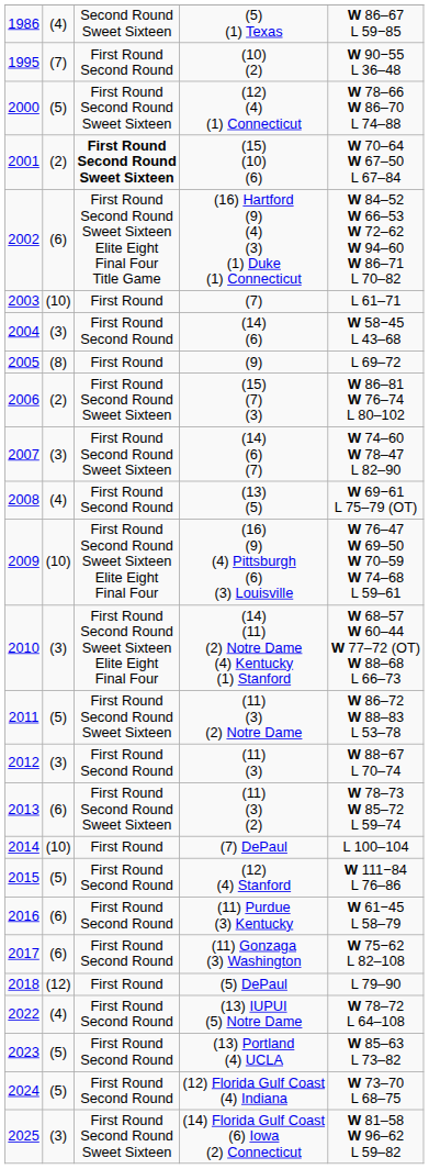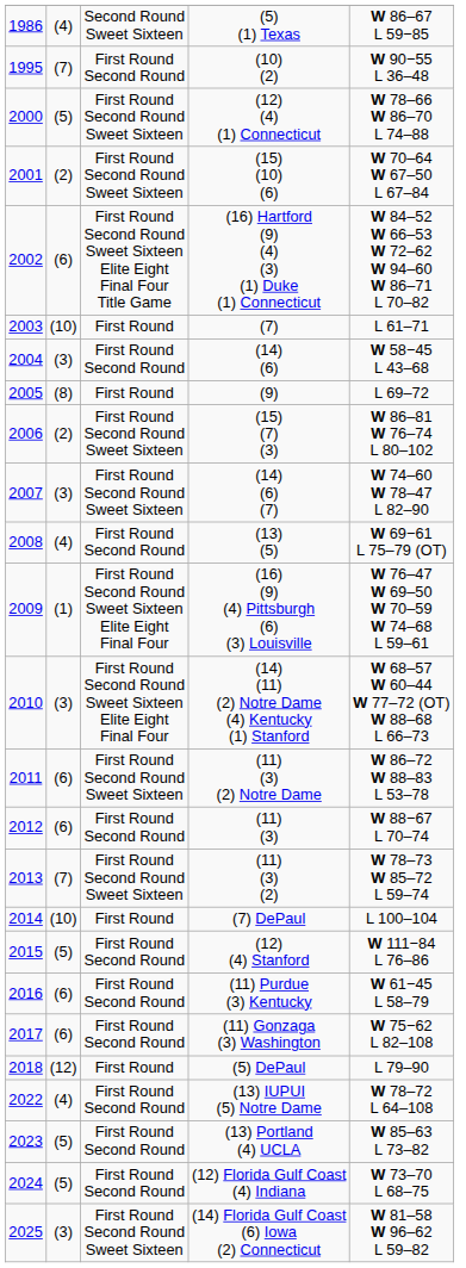(15) (10) (6) | column 3: bold -> normal
(16) (9) (4) Pittsburgh (6) (3) Louisville | column 2: (10) -> (1)
(11) (3) (2) Notre Dame | column 2: (5) -> (6)
(11) (3) | column 2: (3) -> (6)
(11) (3) (2) | column 2: (6) -> (7)
